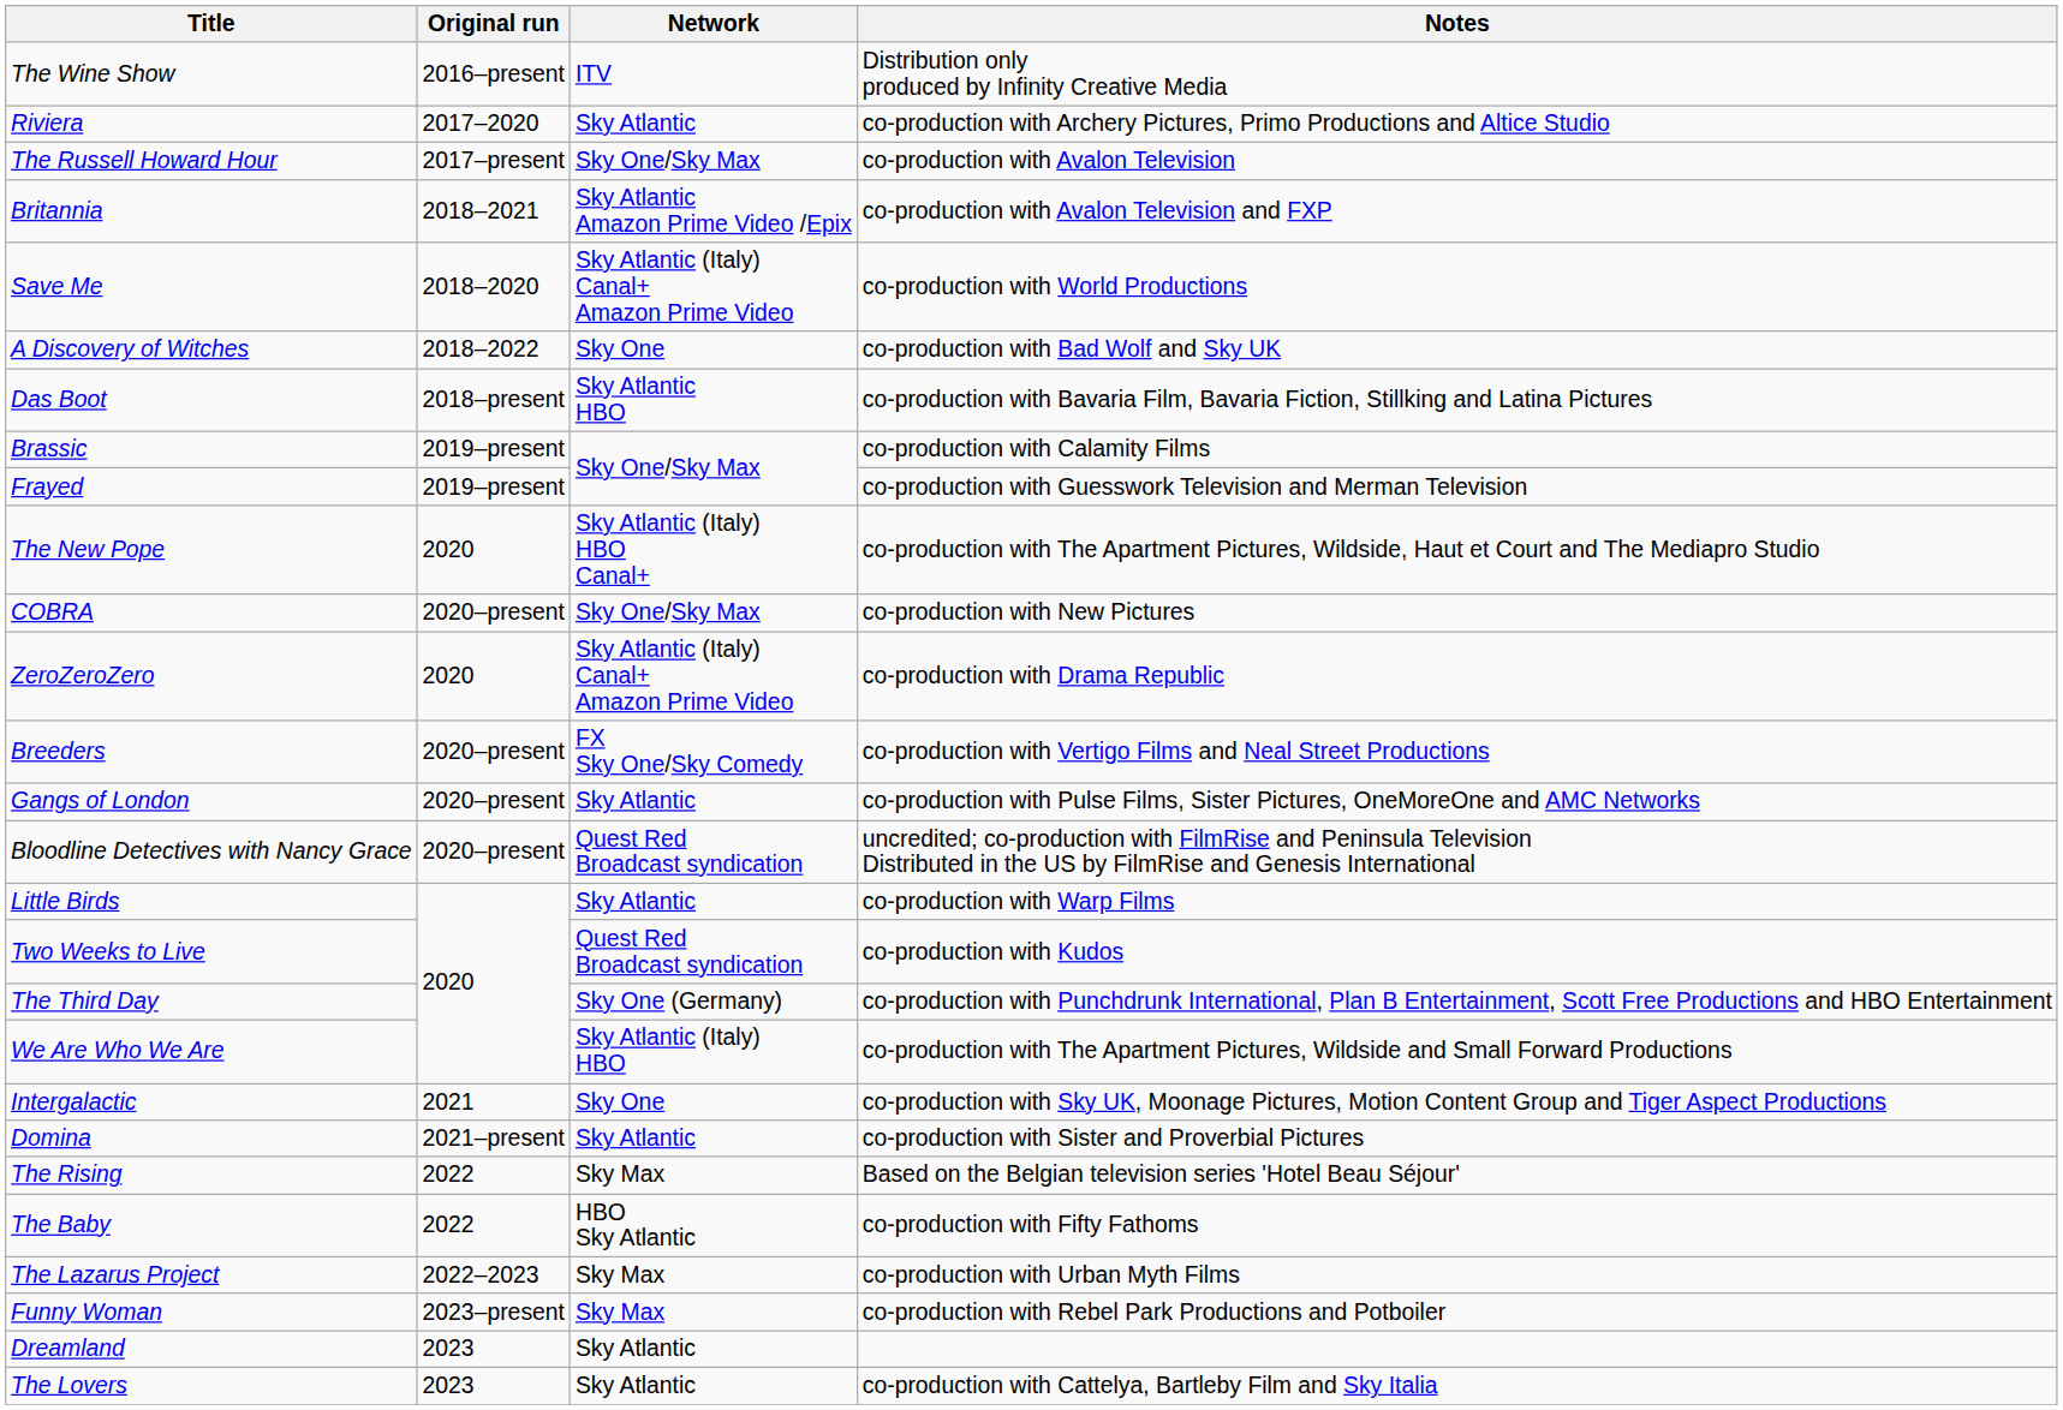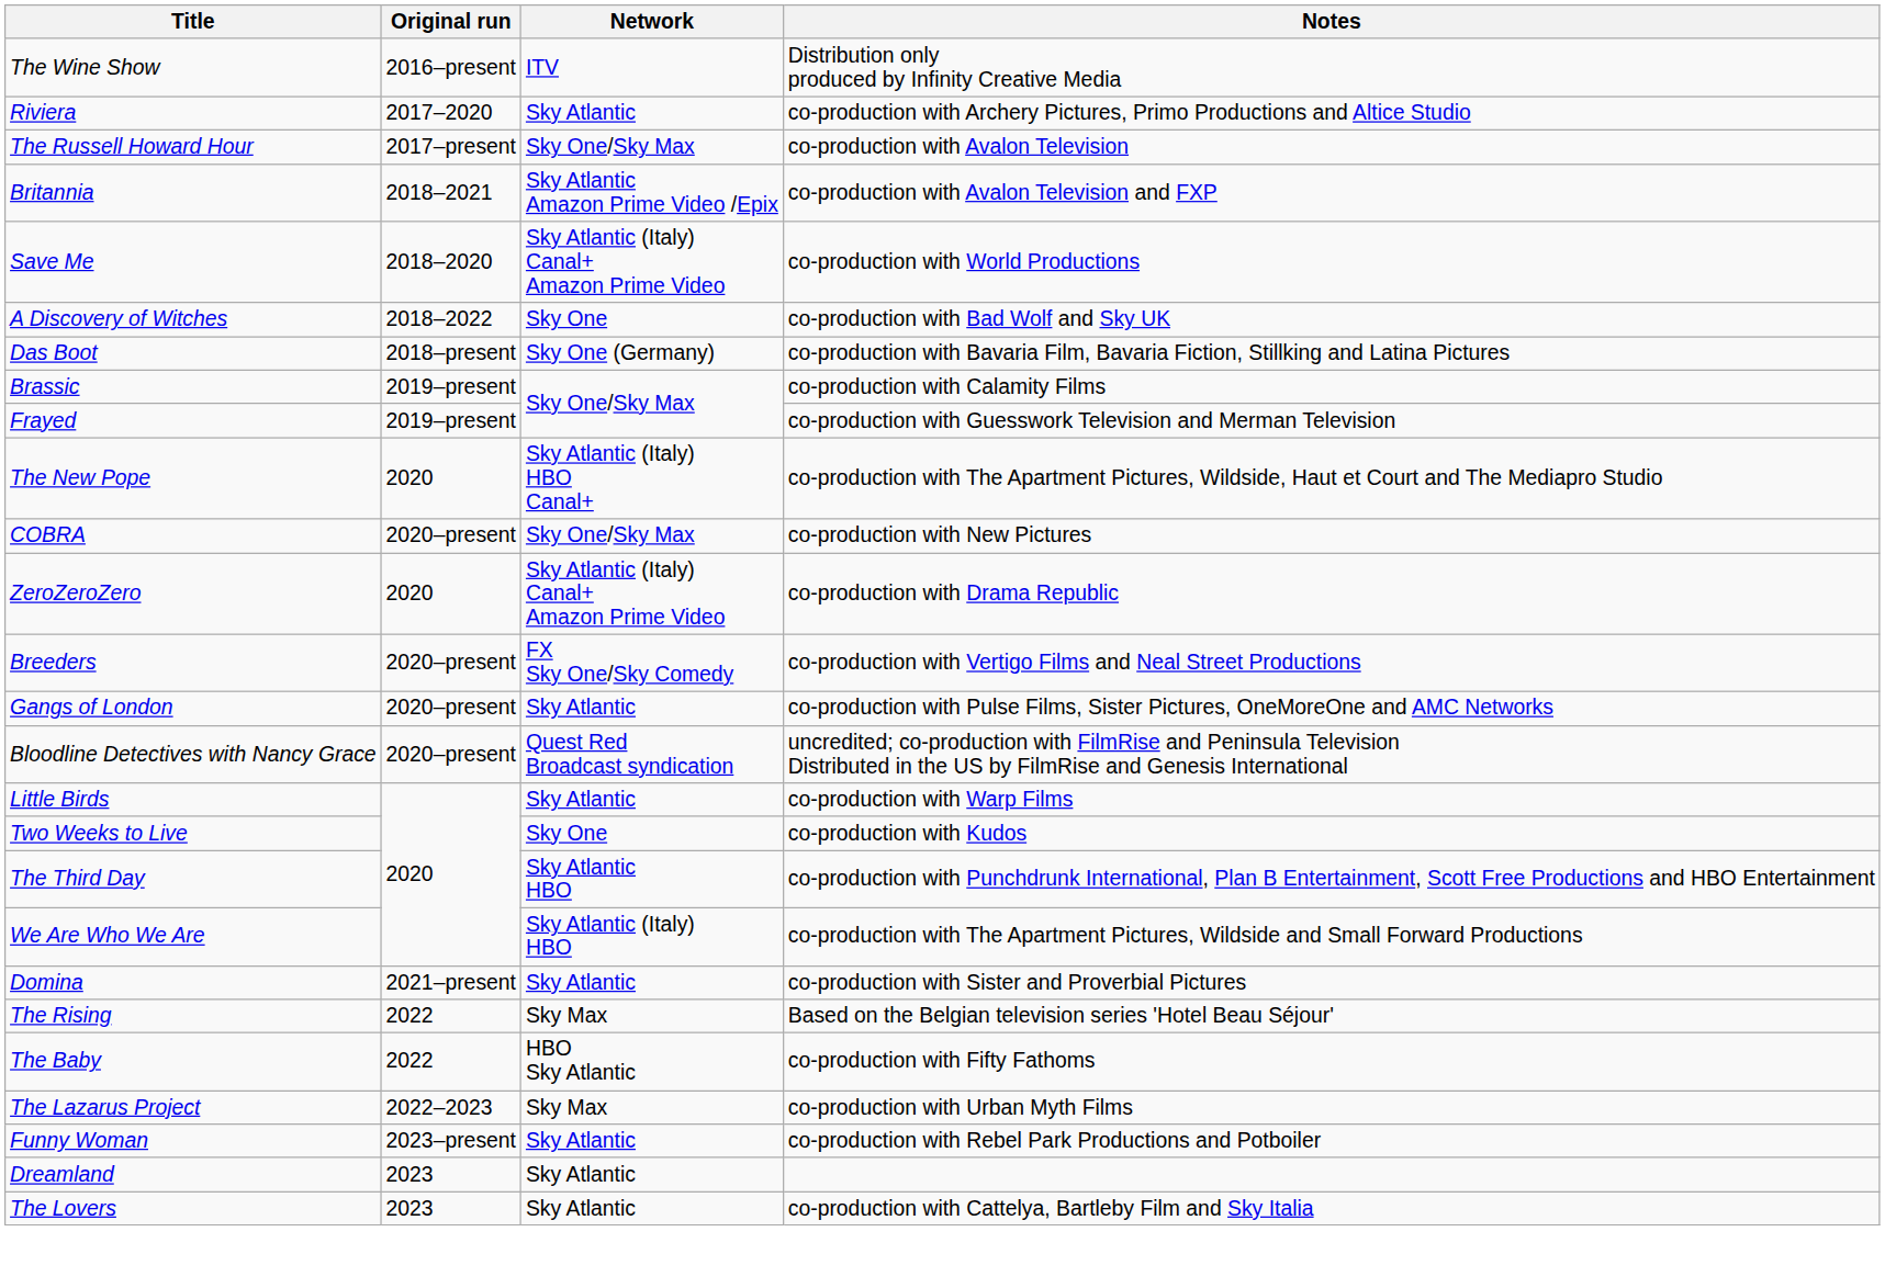Das Boot | Network: Sky Atlantic HBO -> Sky One (Germany)
Two Weeks to Live | Network: Quest Red Broadcast syndication -> Sky One
The Third Day | Network: Sky One (Germany) -> Sky Atlantic HBO
- row: Intergalactic | 2021 | Sky One | co-production with Sky UK, Moonage Pictures, Motion Content Group and Tiger Aspect Productions
Funny Woman | Network: Sky Max -> Sky Atlantic
